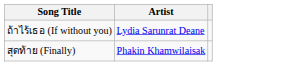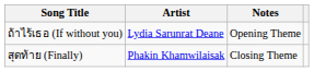+ column: Notes | Opening Theme | Closing Theme
